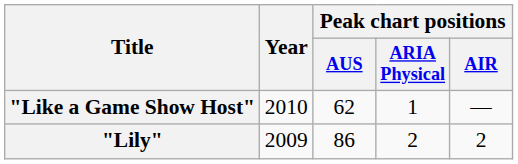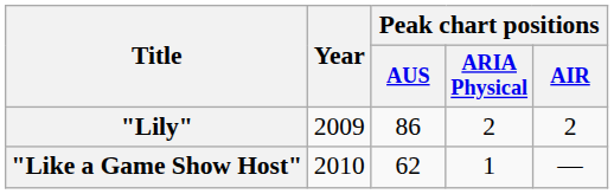rows swapped: "Lily" <-> "Like a Game Show Host"
